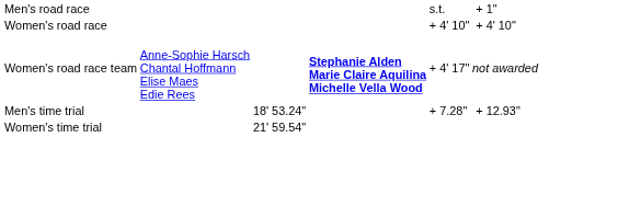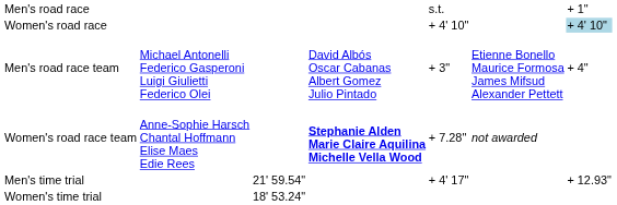Women's road race | column 7: no background -> lightblue background
+ row: Men's road race team | Michael Antonelli Federico Gasperoni Luigi Giulietti Federico Olei | David Albós Oscar Cabanas Albert Gomez Julio Pintado | + 3" | Etienne Bonello Maurice Formosa James Mifsud Alexander Pettett | + 4"
Women's road race team | column 5: + 4' 17" -> + 7.28"
Men's time trial | column 3: 18' 53.24" -> 21' 59.54"
Men's time trial | column 5: + 7.28" -> + 4' 17"
Women's time trial | column 3: 21' 59.54" -> 18' 53.24"
